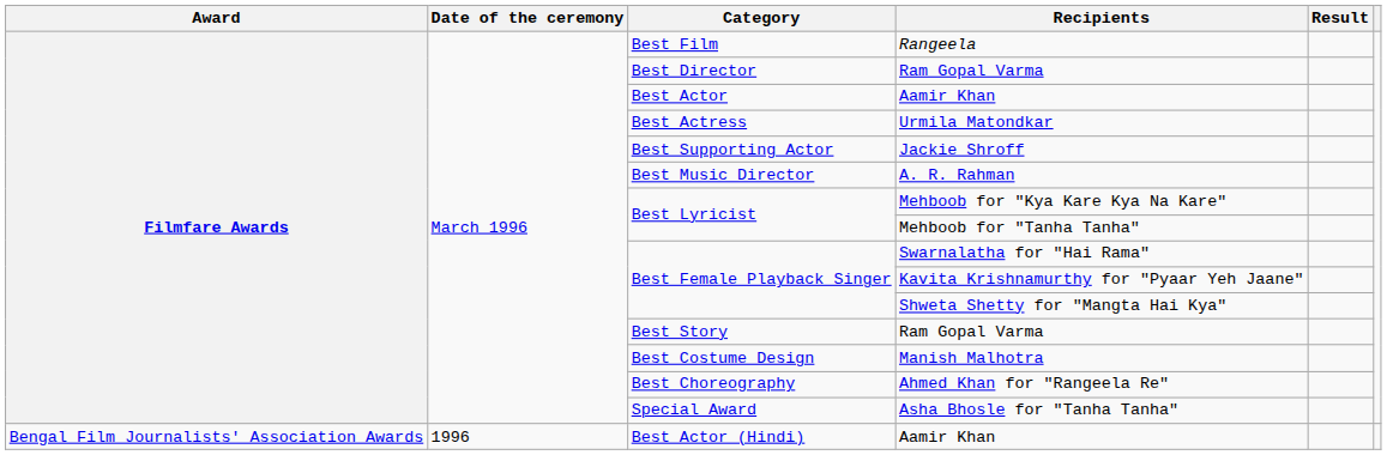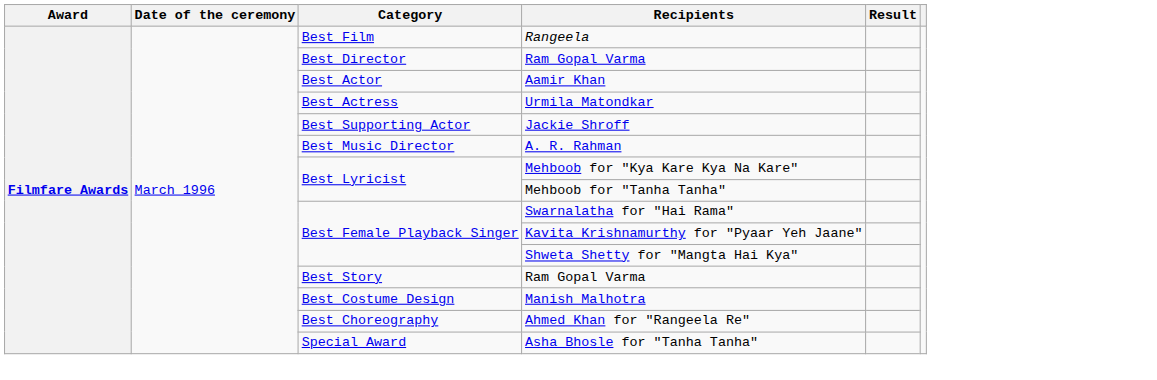- row: Bengal Film Journalists' Association Awards | 1996 | Best Actor (Hindi) | Aamir Khan
